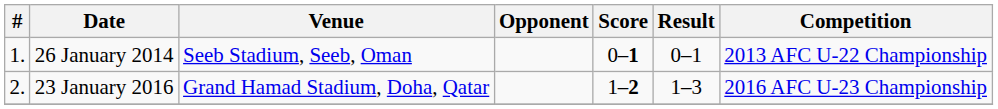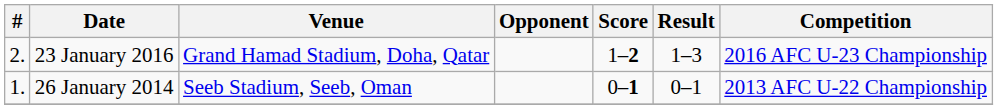rows swapped: 26 January 2014 <-> 23 January 2016
